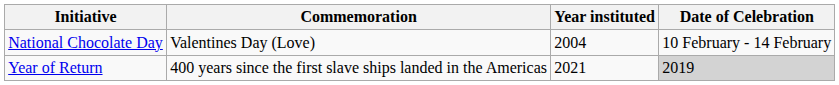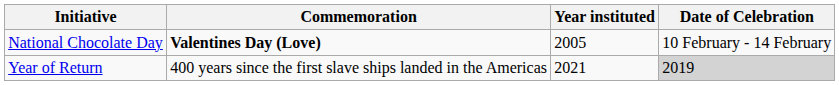National Chocolate Day | Commemoration: normal -> bold
National Chocolate Day | Year instituted: 2004 -> 2005
